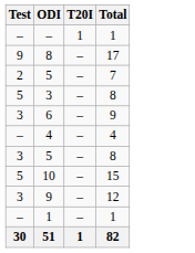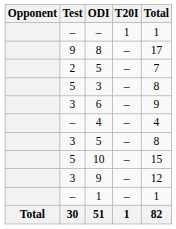+ column: Opponent | Total
